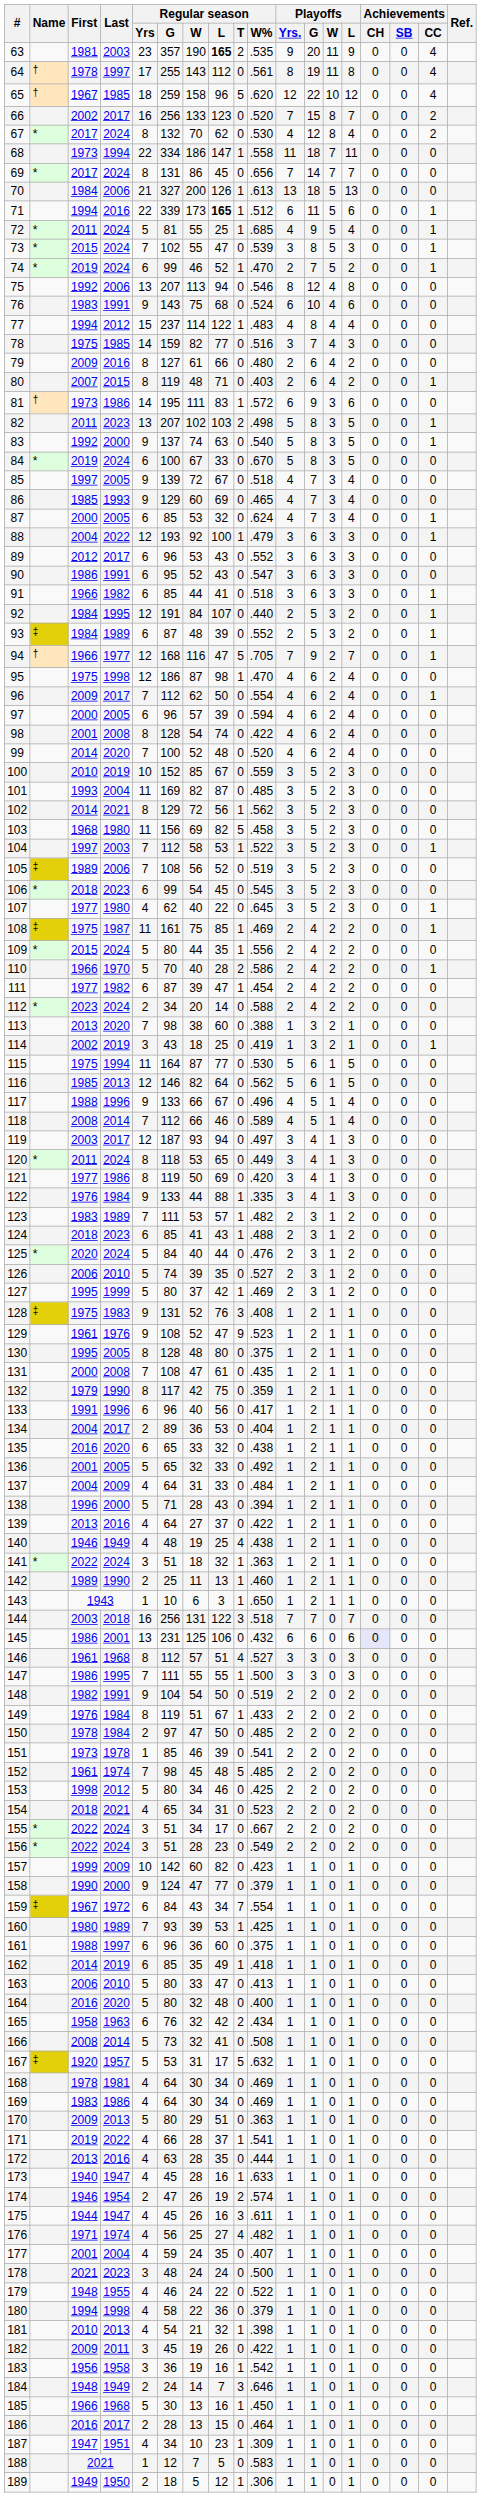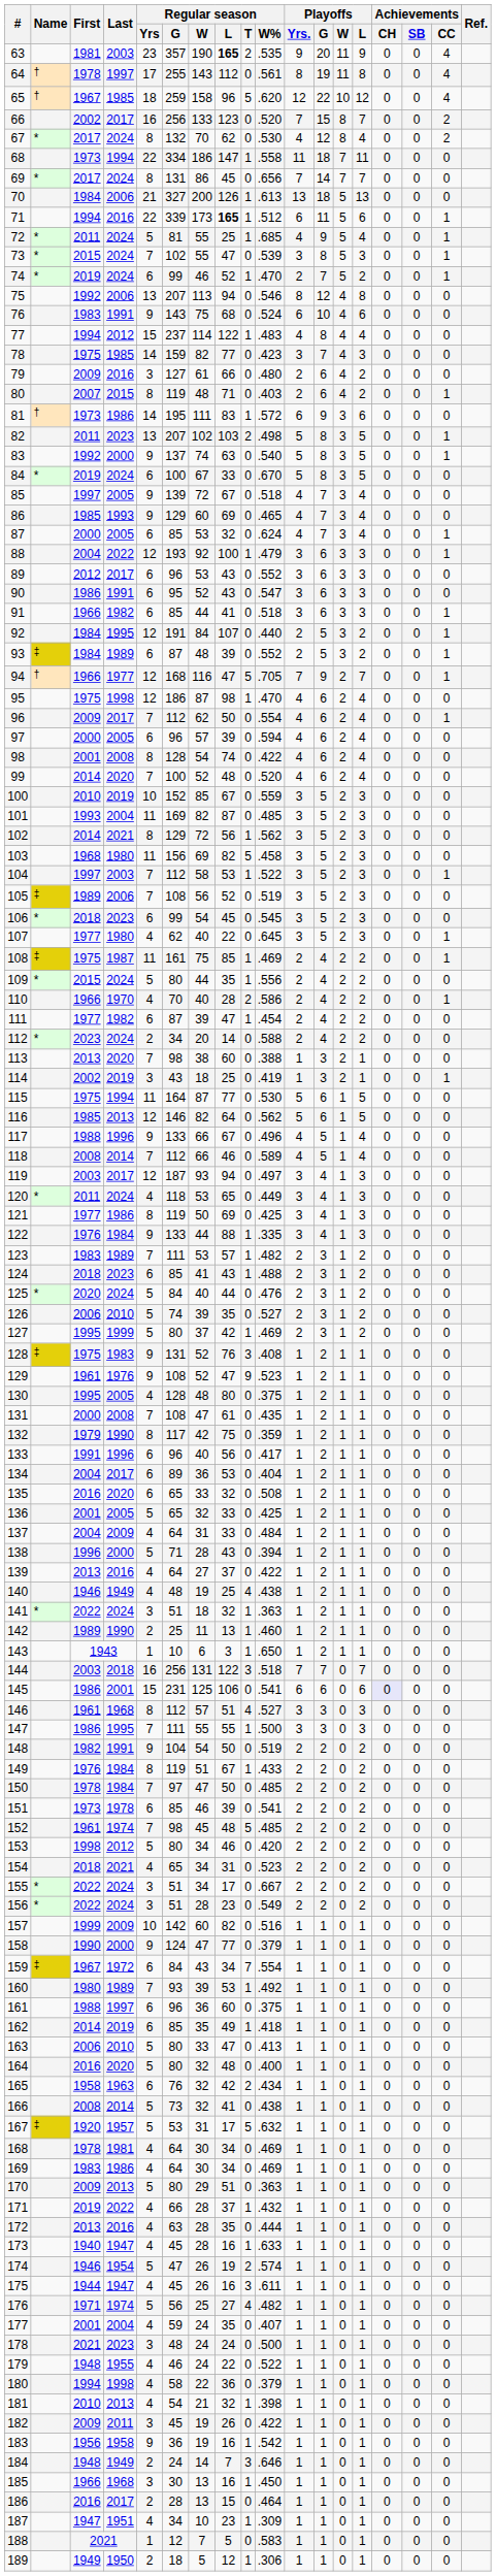78 | Regular season / W%: .516 -> .423
79 | Regular season / Yrs: 8 -> 3
110 | Regular season / Yrs: 5 -> 4
120 | Regular season / Yrs: 8 -> 4
121 | Regular season / W%: .420 -> .425
130 | Regular season / Yrs: 8 -> 4
134 | Regular season / Yrs: 2 -> 6
135 | Regular season / W%: .438 -> .508
136 | Regular season / W%: .492 -> .425
145 | Regular season / Yrs: 13 -> 15
145 | Regular season / W%: .432 -> .541
150 | Regular season / Yrs: 2 -> 7
151 | Regular season / Yrs: 1 -> 6
153 | Regular season / W%: .425 -> .420
157 | Regular season / W%: .423 -> .516
160 | Regular season / W%: .425 -> .492
166 | Regular season / W%: .508 -> .438
171 | Regular season / W%: .541 -> .432
174 | Regular season / Yrs: 2 -> 5
176 | Regular season / Yrs: 4 -> 5
183 | Regular season / Yrs: 3 -> 9
185 | Regular season / Yrs: 5 -> 3
